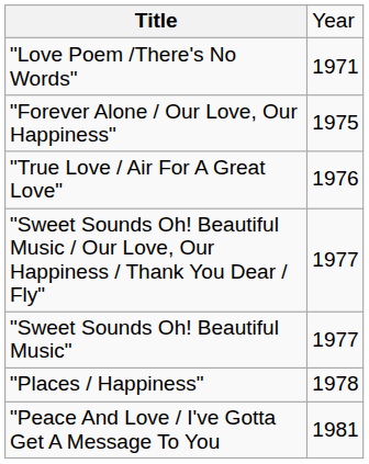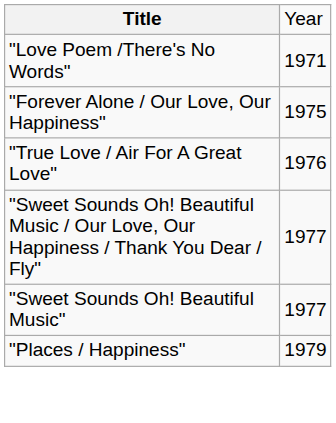"Places / Happiness" | column 2: 1978 -> 1979
- row: "Peace And Love / I've Gotta Get A Message To You | 1981
